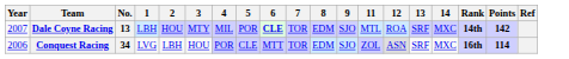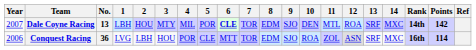+ column: 10 | DEN | ROA
Conquest Racing | No.: 34 -> 36
